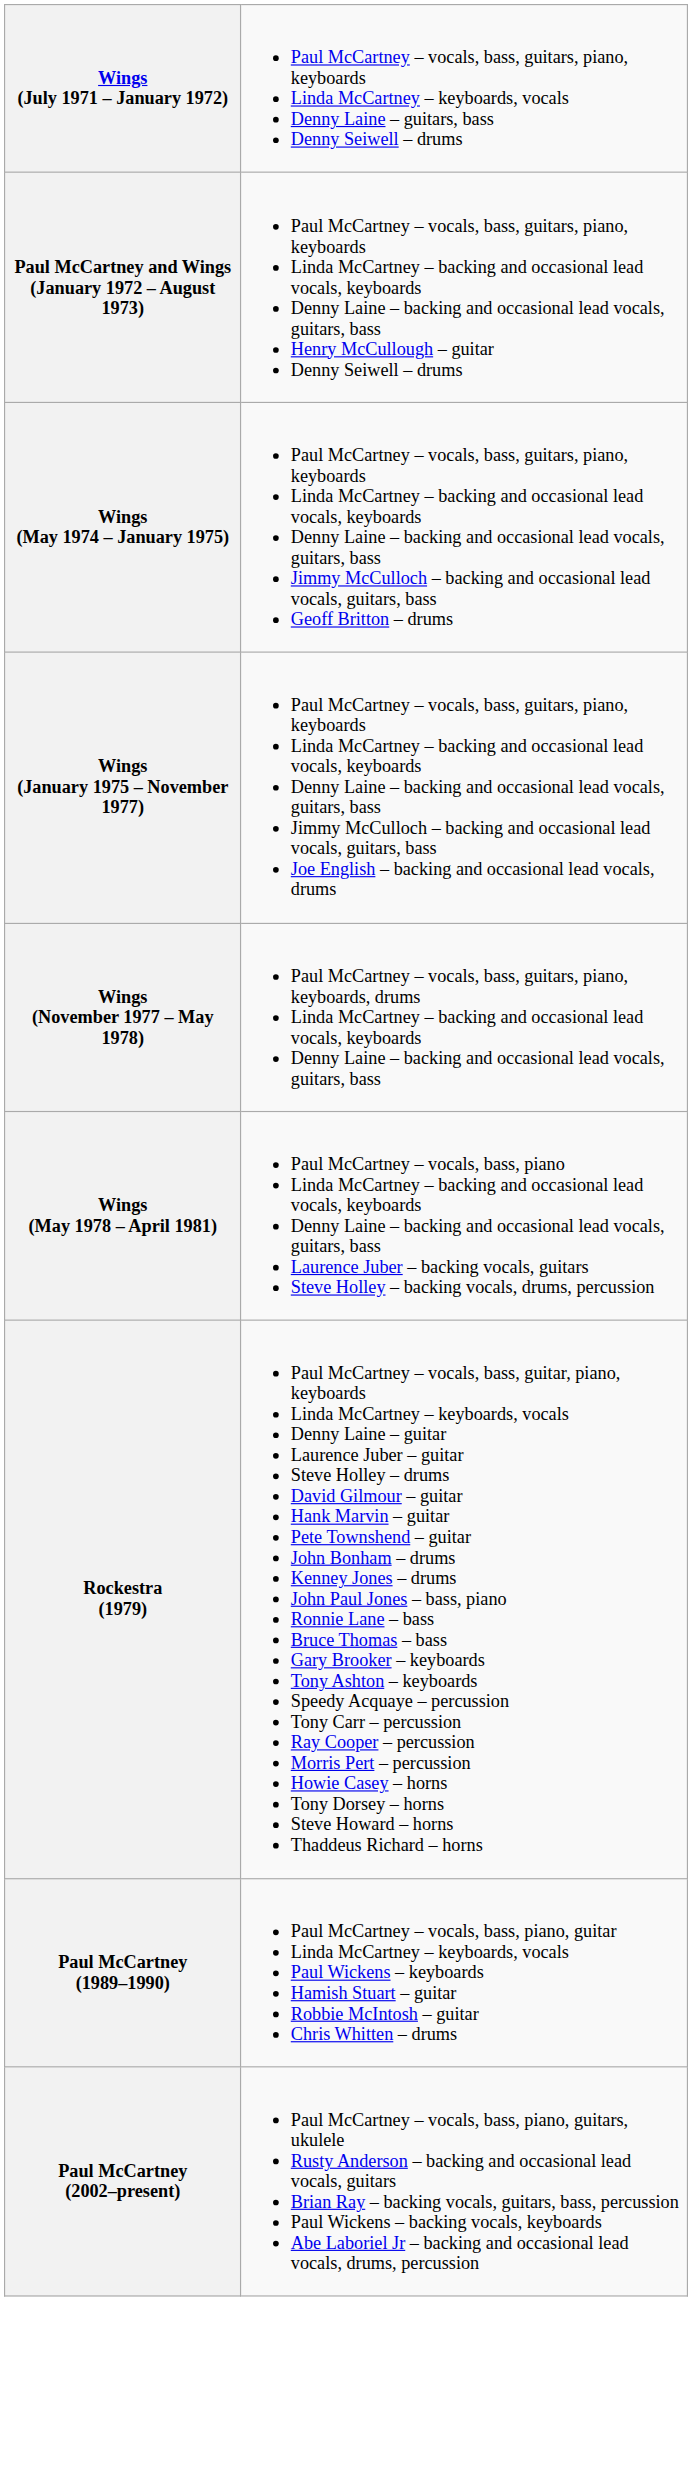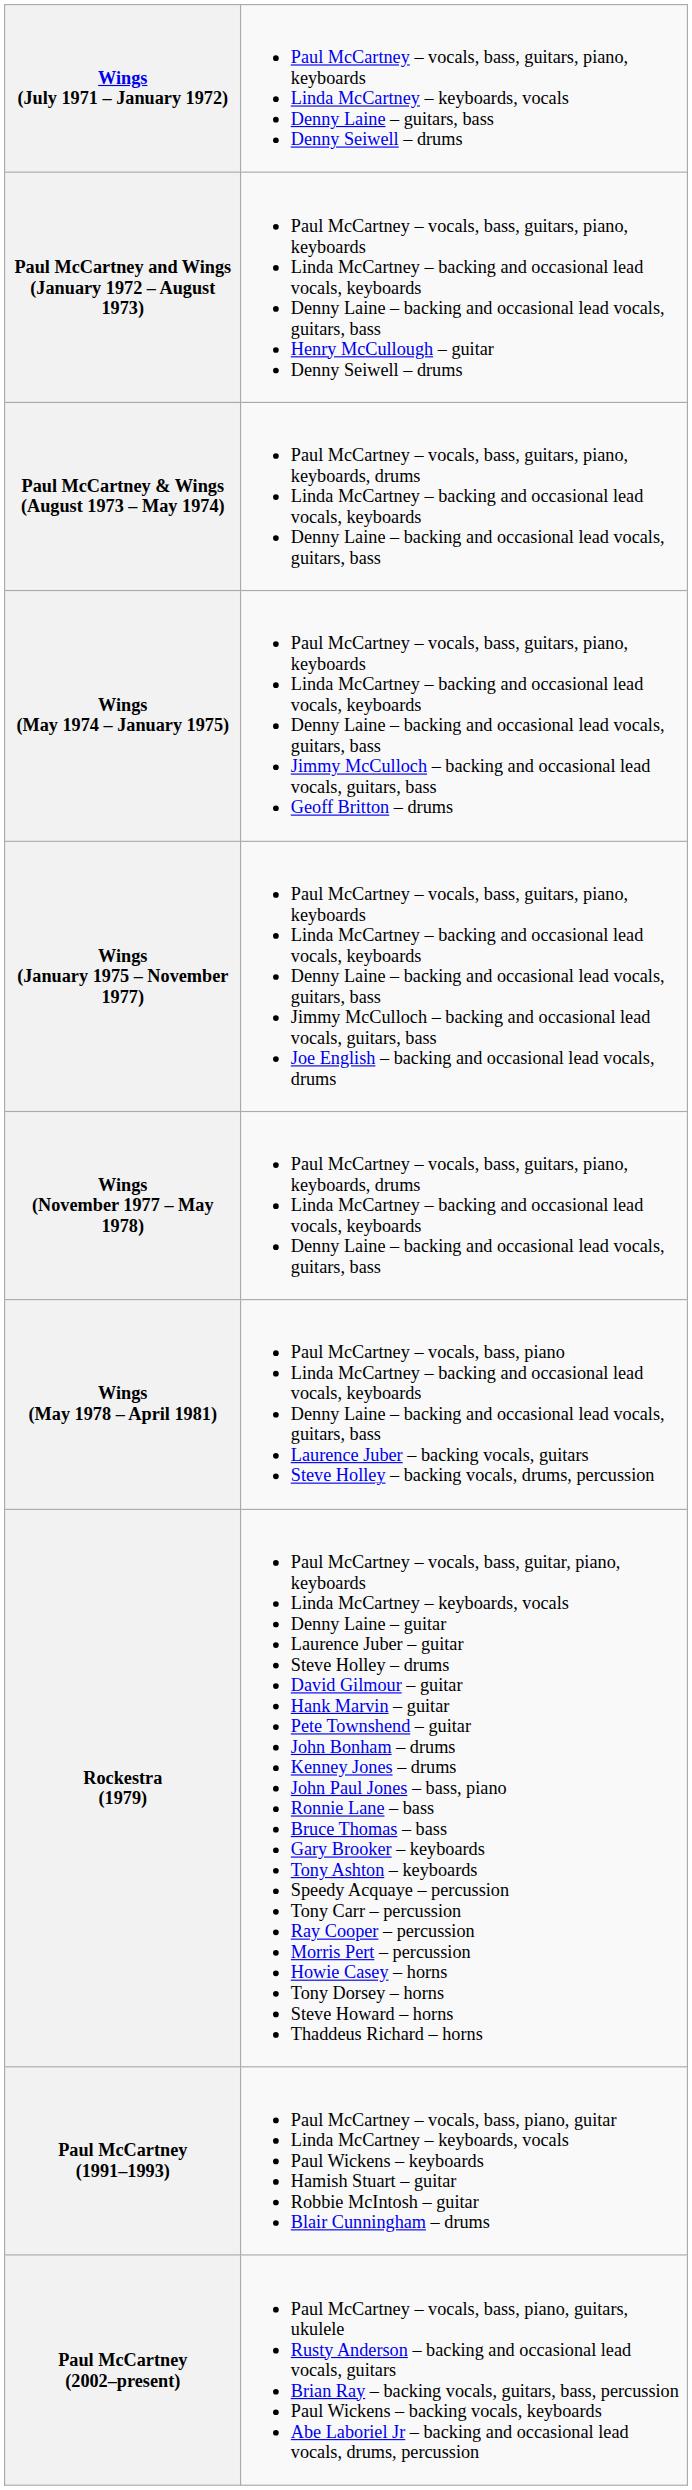+ row: Paul McCartney & Wings (August 1973 – May 1974) | Paul McCartney – vocals, bass, guitars, piano, keyboards, drums Linda McCartney – backing and occasional lead vocals, keyboards Denny Laine – backing and occasional lead vocals, guitars, bass
- row: Paul McCartney (1989–1990) | Paul McCartney – vocals, bass, piano, guitar Linda McCartney – keyboards, vocals Paul Wickens – keyboards Hamish Stuart – guitar Robbie McIntosh – guitar Chris Whitten – drums
+ row: Paul McCartney (1991–1993) | Paul McCartney – vocals, bass, piano, guitar Linda McCartney – keyboards, vocals Paul Wickens – keyboards Hamish Stuart – guitar Robbie McIntosh – guitar Blair Cunningham – drums
